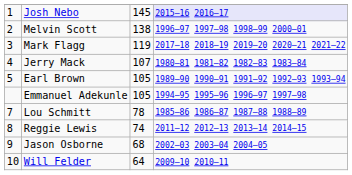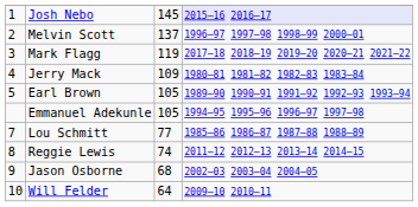Melvin Scott | column 3: 138 -> 137
Jerry Mack | column 3: 107 -> 109
Lou Schmitt | column 3: 78 -> 77
